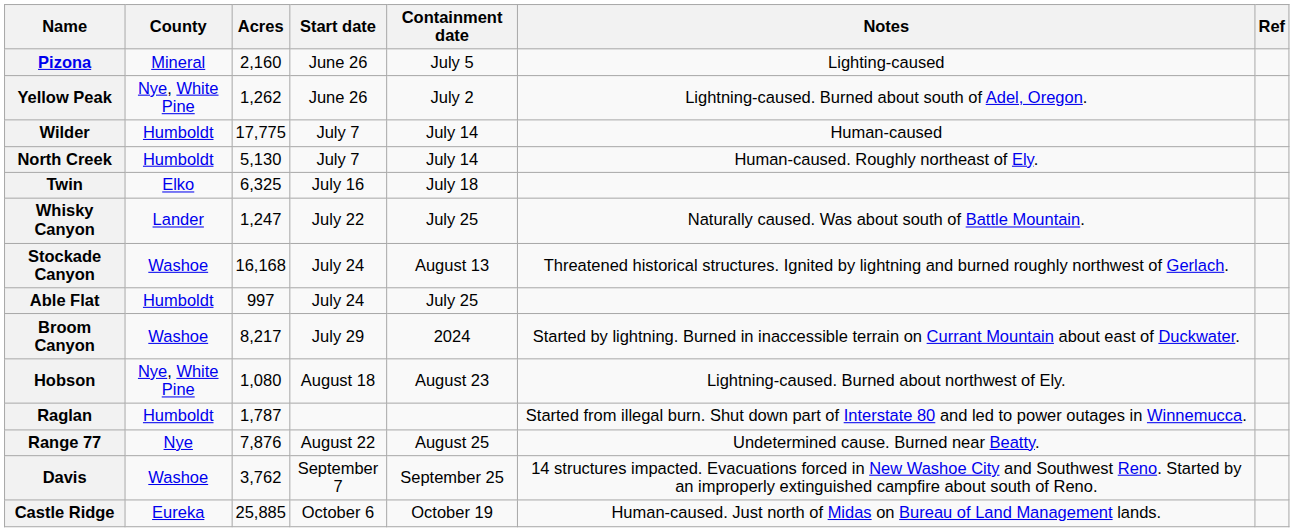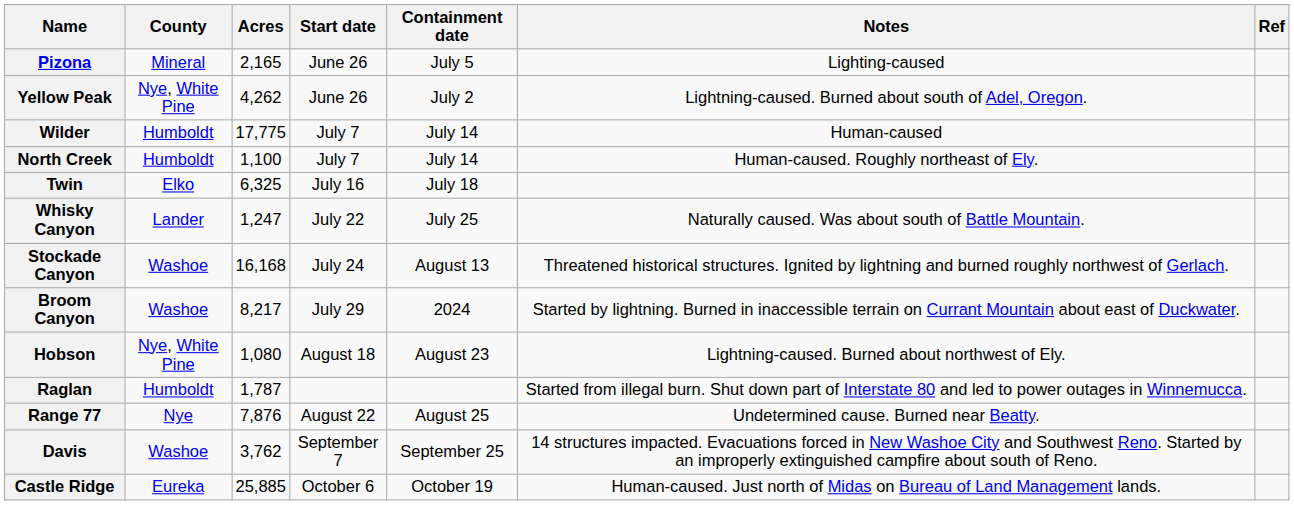Pizona | Acres: 2,160 -> 2,165
Yellow Peak | Acres: 1,262 -> 4,262
North Creek | Acres: 5,130 -> 1,100
- row: Able Flat | Humboldt | 997 | July 24 | July 25
